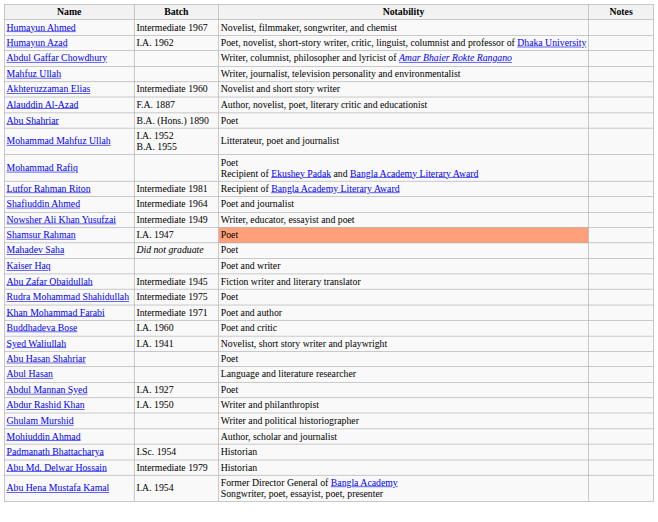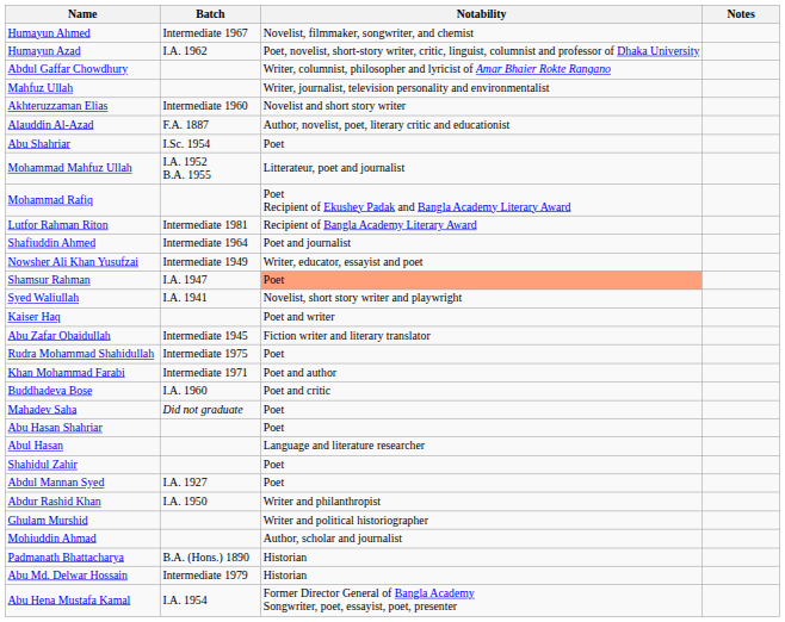Abu Shahriar | Batch: B.A. (Hons.) 1890 -> I.Sc. 1954
rows swapped: Mahadev Saha <-> Syed Waliullah
+ row: Shahidul Zahir | Poet
Padmanath Bhattacharya | Batch: I.Sc. 1954 -> B.A. (Hons.) 1890
